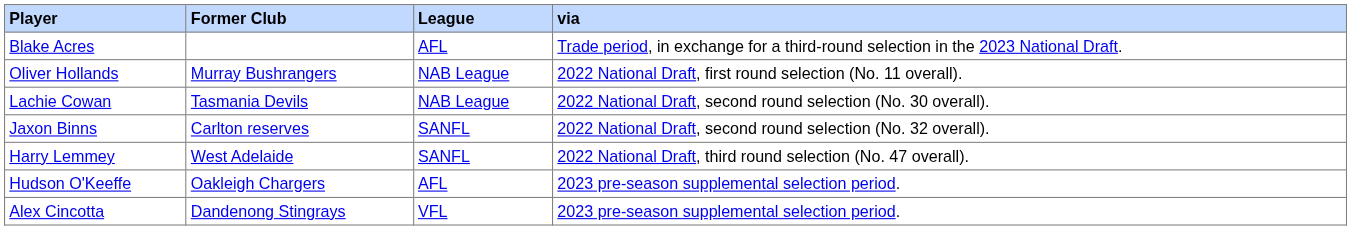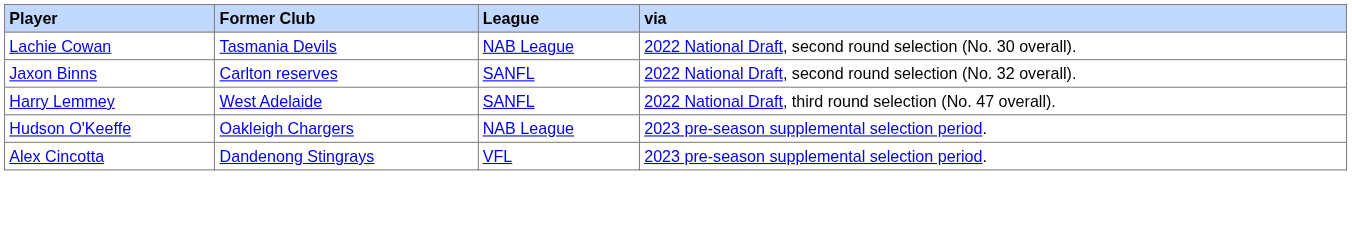- row: Blake Acres | AFL | Trade period, in exchange for a third-round selection in the 2023 National Draft.
- row: Oliver Hollands | Murray Bushrangers | NAB League | 2022 National Draft, first round selection (No. 11 overall).
Hudson O'Keeffe | League: AFL -> NAB League
